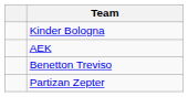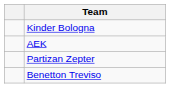rows swapped: Benetton Treviso <-> Partizan Zepter
